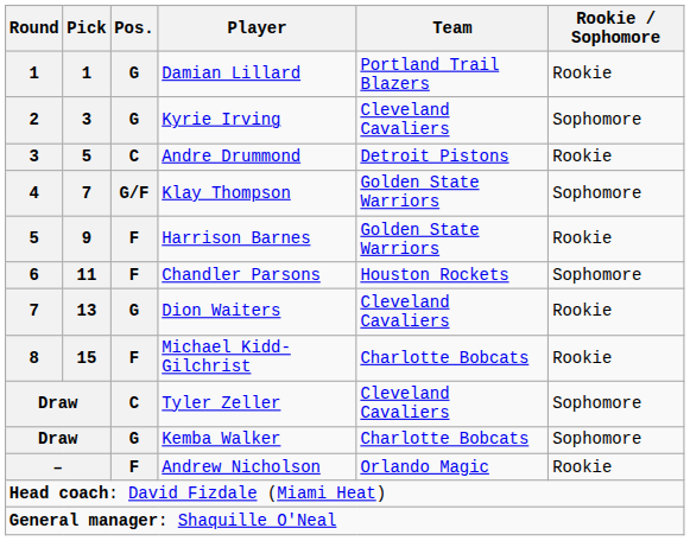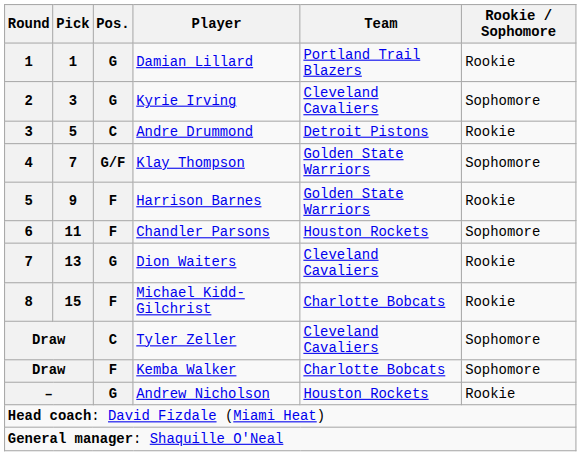Kemba Walker | Pos.: G -> F
Andrew Nicholson | Pos.: F -> G
Andrew Nicholson | Team: Orlando Magic -> Houston Rockets
